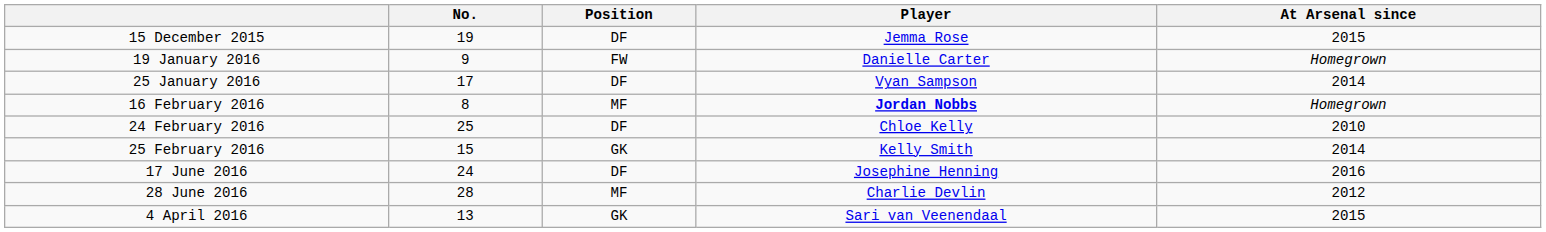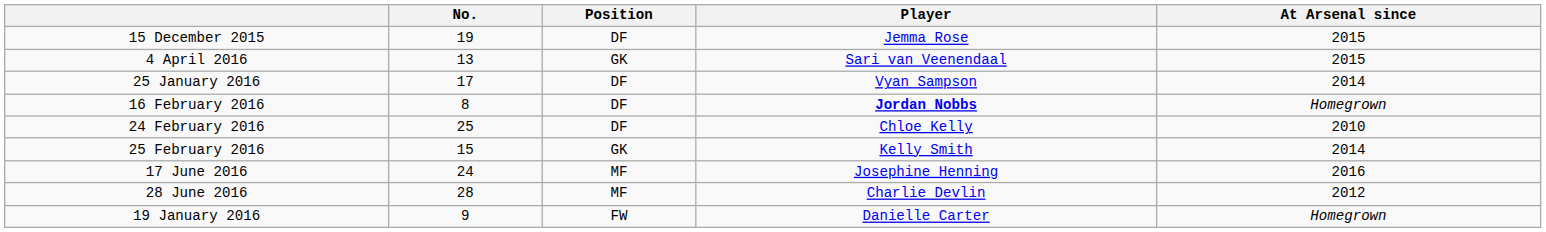rows swapped: 19 January 2016 <-> 4 April 2016
16 February 2016 | Position: MF -> DF
17 June 2016 | Position: DF -> MF
